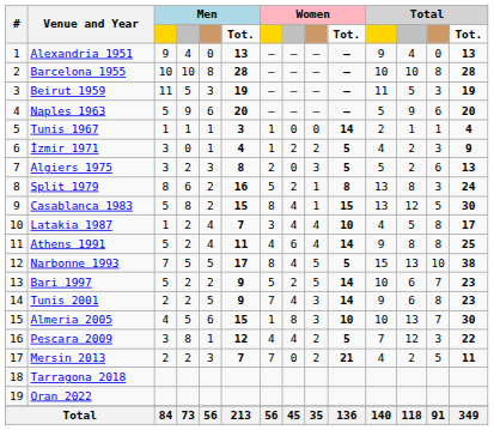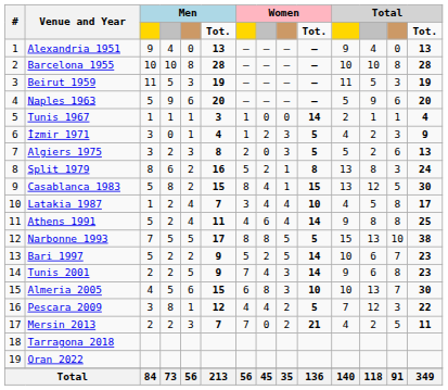İzmir 1971 | column 9: 2 -> 3
Narbonne 1993 | column 8: 4 -> 8
Almeria 2005 | column 7: 1 -> 6
